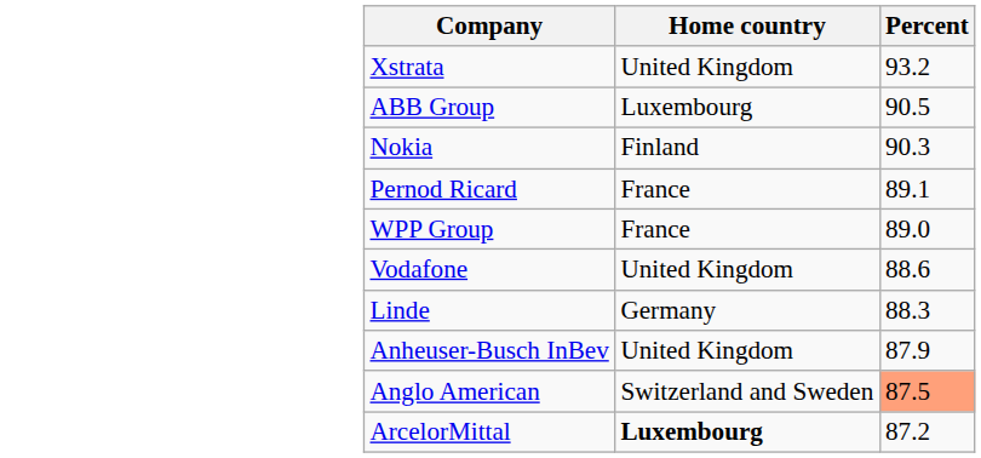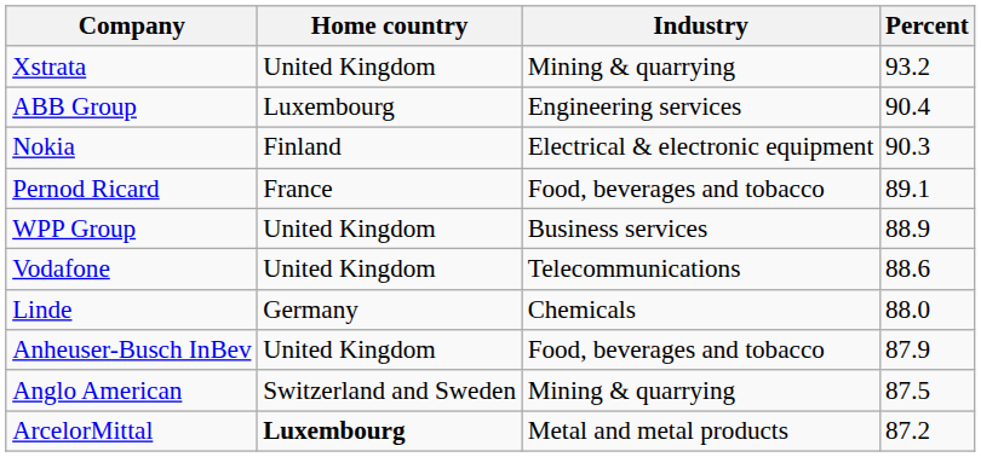+ column: Industry | Mining & quarrying | Engineering services | Electrical & electronic equipment | Food, beverages and tobacco | Business services | Telecommunications | Chemicals | Food, beverages and tobacco | Mining & quarrying | Metal and metal products
ABB Group | Percent: 90.5 -> 90.4
WPP Group | Home country: France -> United Kingdom
WPP Group | Percent: 89.0 -> 88.9
Linde | Percent: 88.3 -> 88.0
Anglo American | Percent: lightsalmon background -> no background
